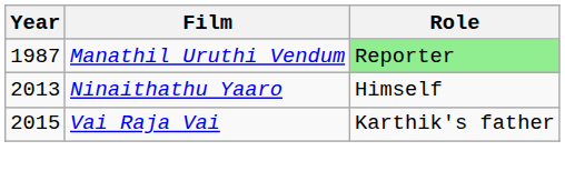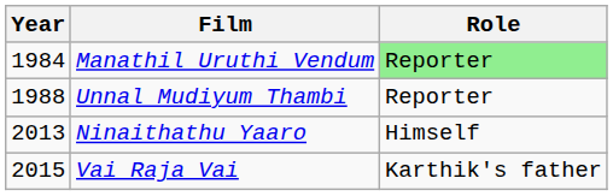Manathil Uruthi Vendum | Year: 1987 -> 1984
+ row: 1988 | Unnal Mudiyum Thambi | Reporter
